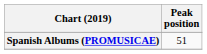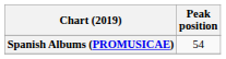Spanish Albums (PROMUSICAE) | Peak position: 51 -> 54
